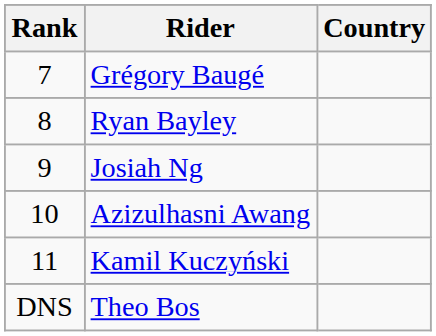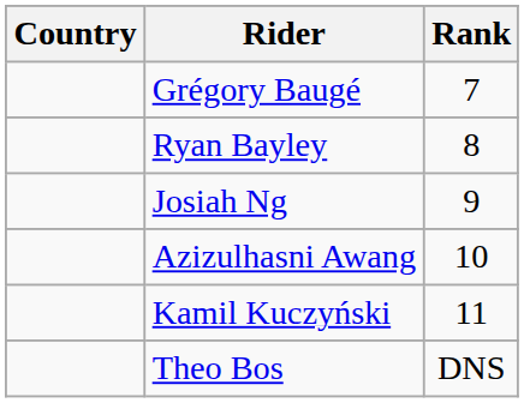columns swapped: Rank <-> Country
